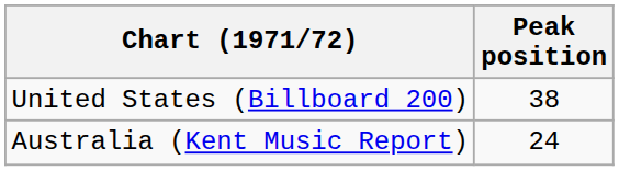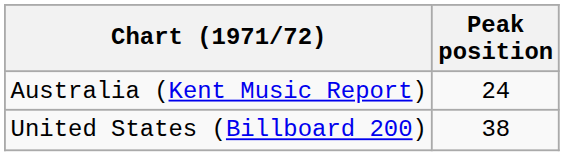rows swapped: United States (Billboard 200) <-> Australia (Kent Music Report)
